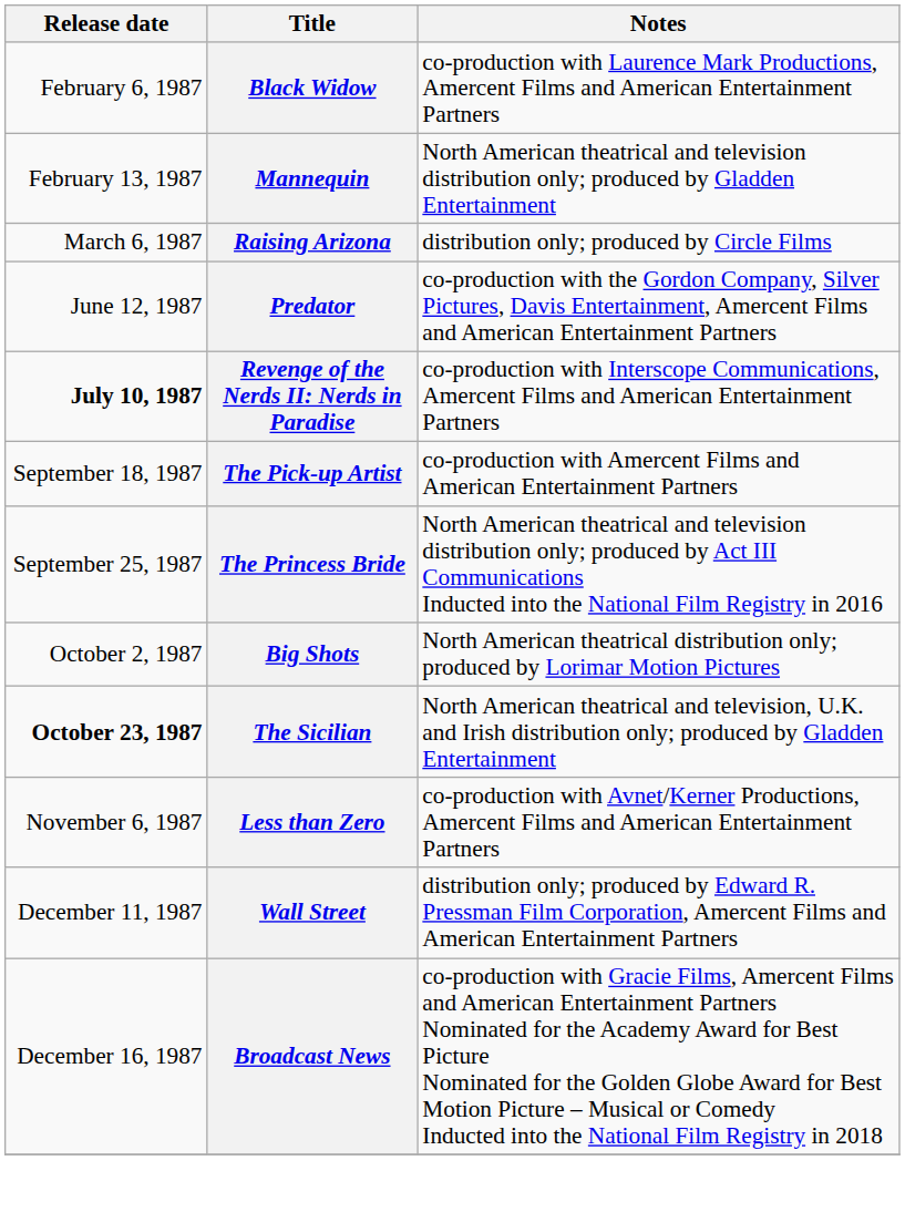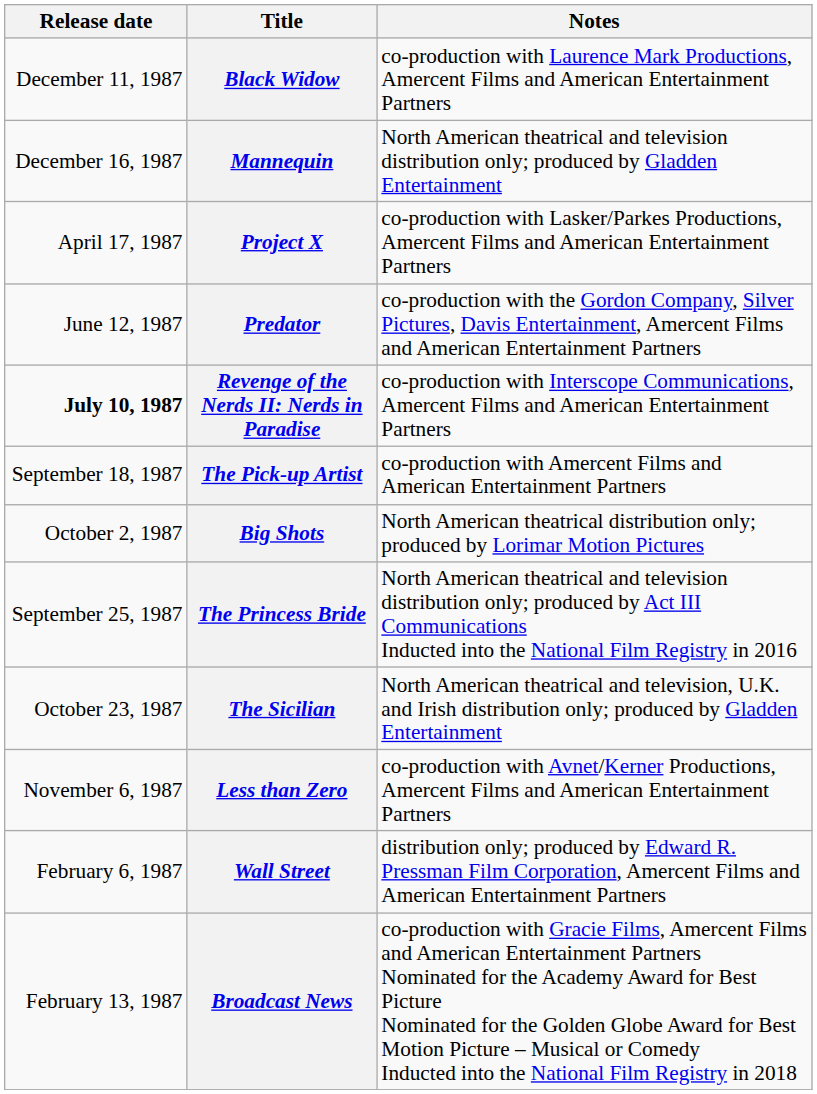Black Widow | Release date: February 6, 1987 -> December 11, 1987
Mannequin | Release date: February 13, 1987 -> December 16, 1987
- row: March 6, 1987 | Raising Arizona | distribution only; produced by Circle Films
+ row: April 17, 1987 | Project X | co-production with Lasker/Parkes Productions, Amercent Films and American Entertainment Partners
rows swapped: The Princess Bride <-> Big Shots
The Sicilian | Release date: bold -> normal
Wall Street | Release date: December 11, 1987 -> February 6, 1987
Broadcast News | Release date: December 16, 1987 -> February 13, 1987
